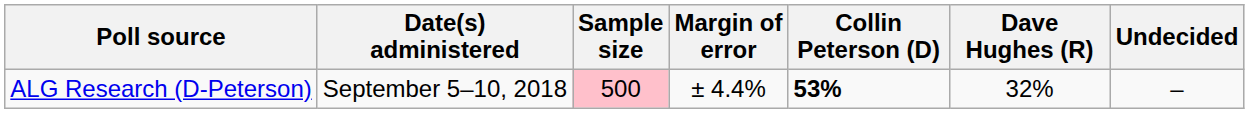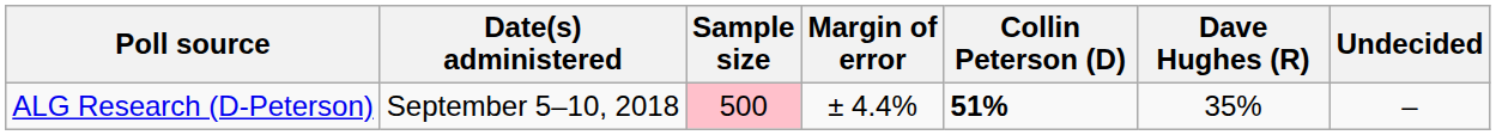ALG Research (D-Peterson) | Collin Peterson (D): 53% -> 51%
ALG Research (D-Peterson) | Dave Hughes (R): 32% -> 35%
